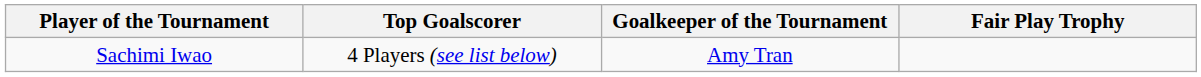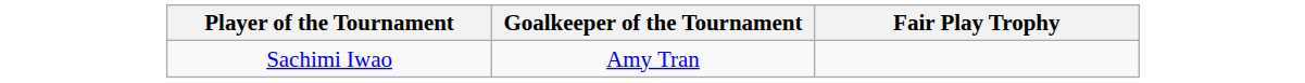- column: Top Goalscorer | 4 Players (see list below)
